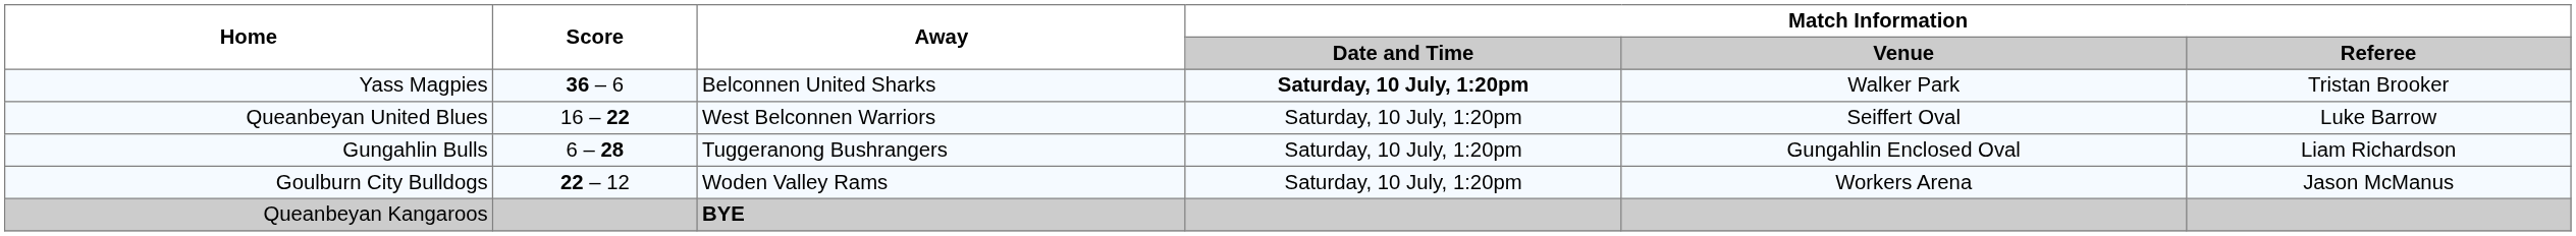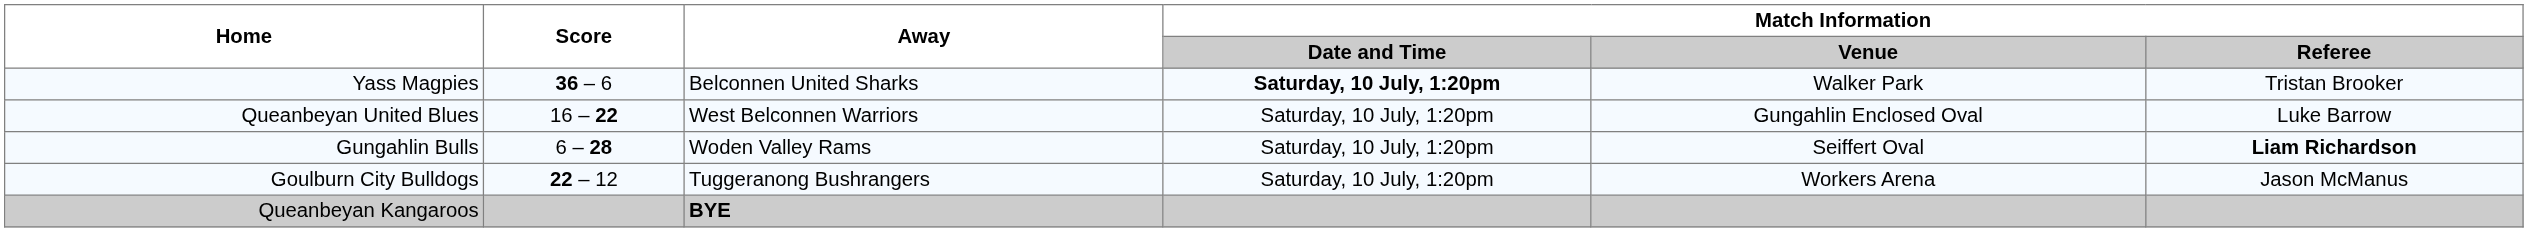Queanbeyan United Blues | Match Information / Venue: Seiffert Oval -> Gungahlin Enclosed Oval
Gungahlin Bulls | Away: Tuggeranong Bushrangers -> Woden Valley Rams
Gungahlin Bulls | Match Information / Venue: Gungahlin Enclosed Oval -> Seiffert Oval
Gungahlin Bulls | Match Information / Referee: normal -> bold
Goulburn City Bulldogs | Away: Woden Valley Rams -> Tuggeranong Bushrangers
